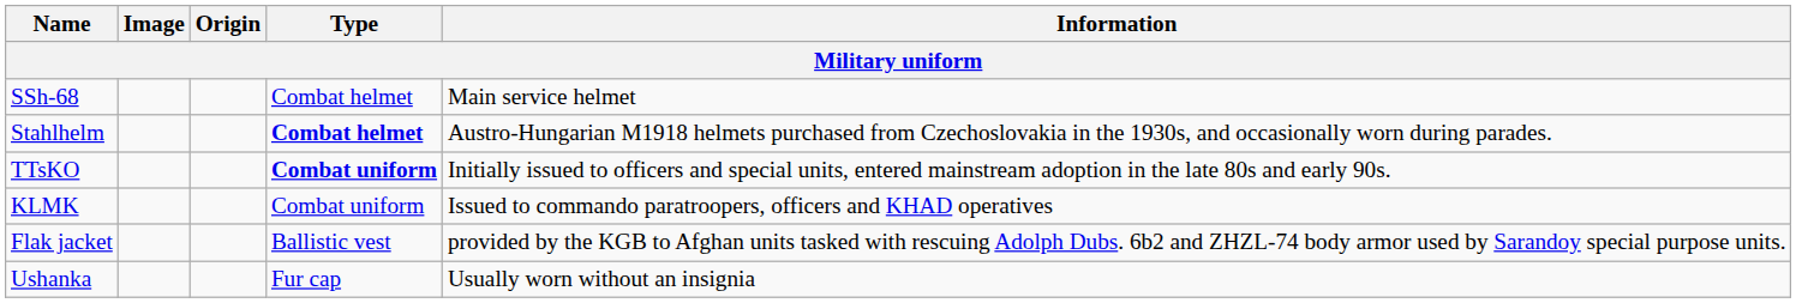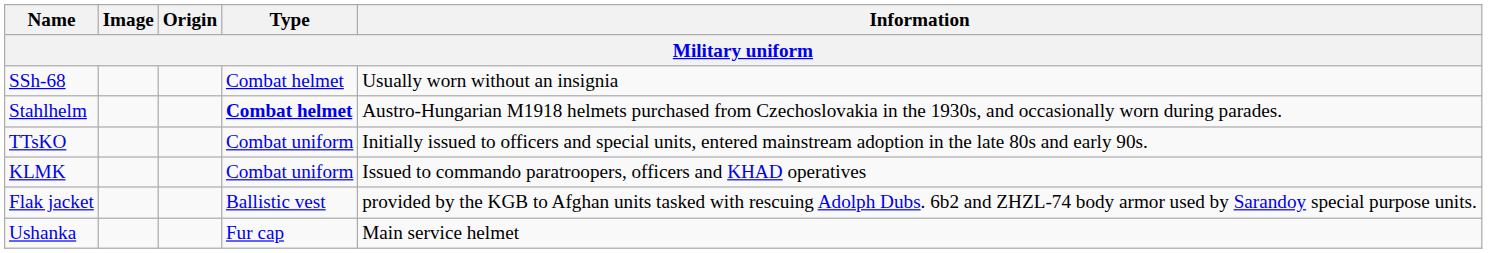SSh-68 | Information: Main service helmet -> Usually worn without an insignia
TTsKO | Type: bold -> normal
Ushanka | Information: Usually worn without an insignia -> Main service helmet
